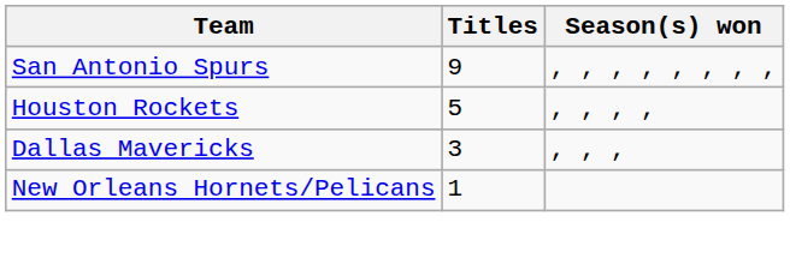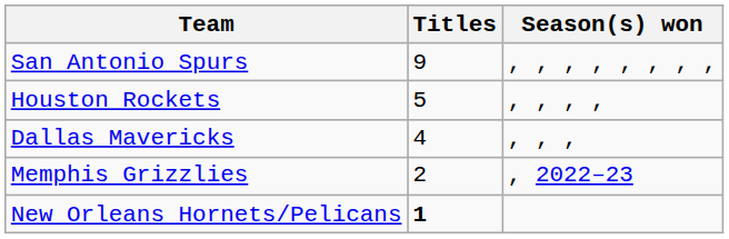Dallas Mavericks | Titles: 3 -> 4
+ row: Memphis Grizzlies | 2 | , 2022–23
New Orleans Hornets/Pelicans | Titles: normal -> bold
